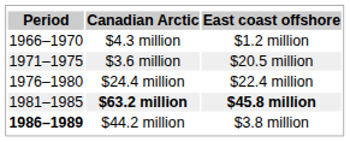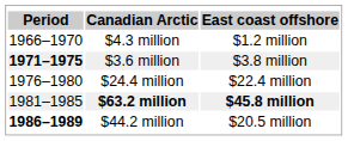$3.6 million | column 1: normal -> bold
$3.6 million | column 3: $20.5 million -> $3.8 million
$44.2 million | column 3: $3.8 million -> $20.5 million
